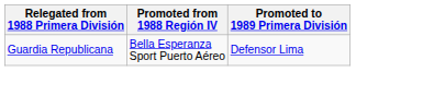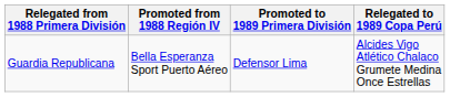+ column: Relegated to 1989 Copa Perú | Alcides Vigo Atlético Chalaco Grumete Medina Once Estrellas
